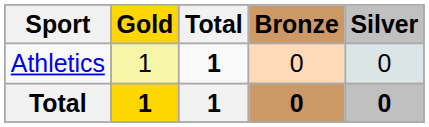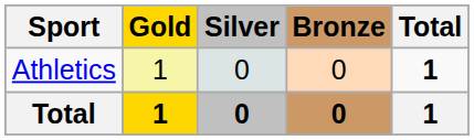columns swapped: Silver <-> Total
